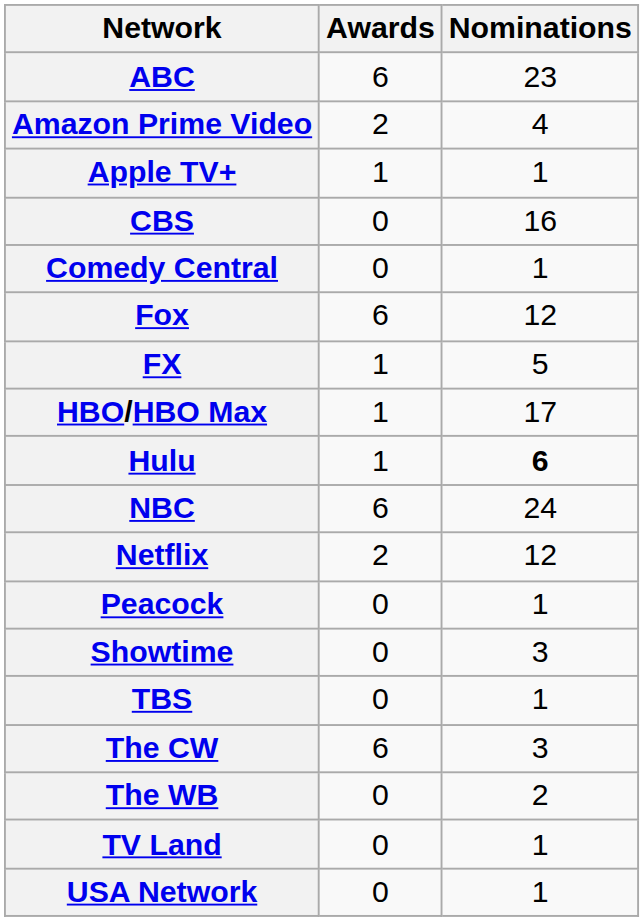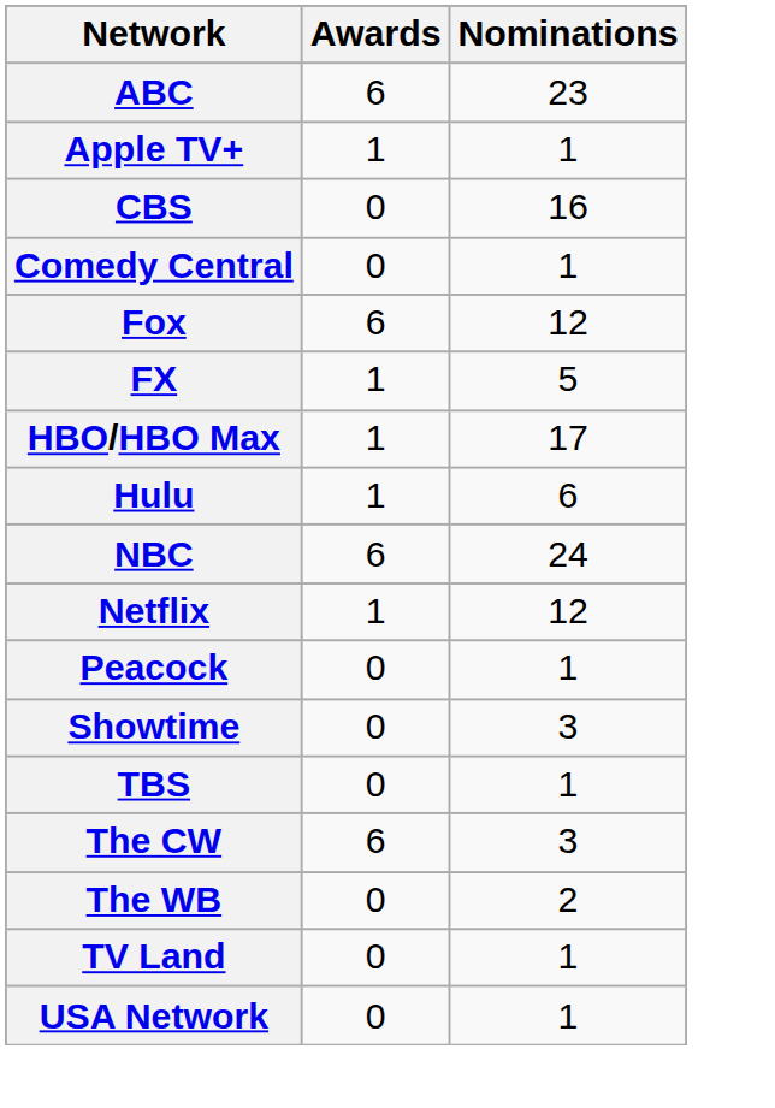- row: Amazon Prime Video | 2 | 4
Hulu | Nominations: bold -> normal
Netflix | Awards: 2 -> 1
